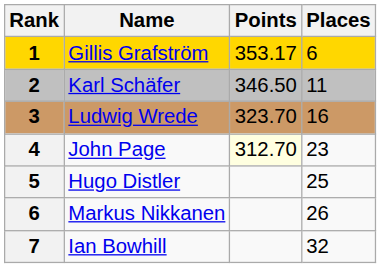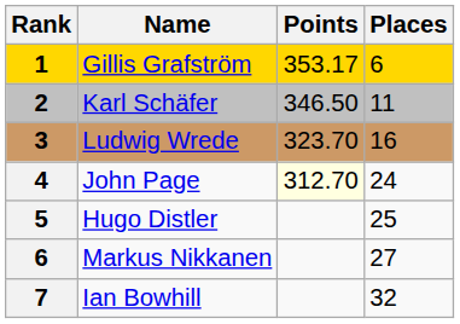John Page | Places: 23 -> 24
Markus Nikkanen | Places: 26 -> 27
